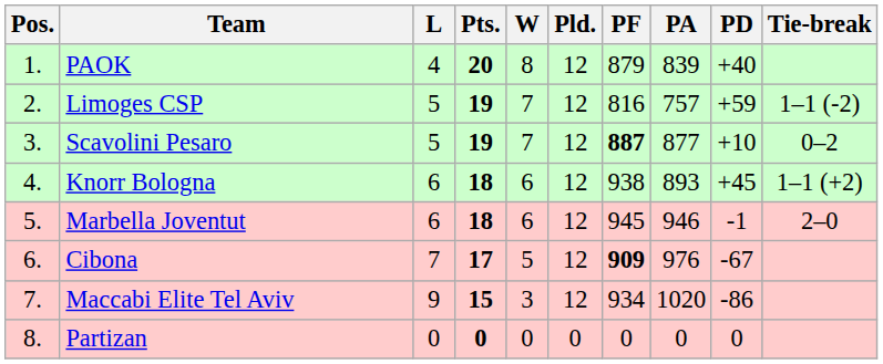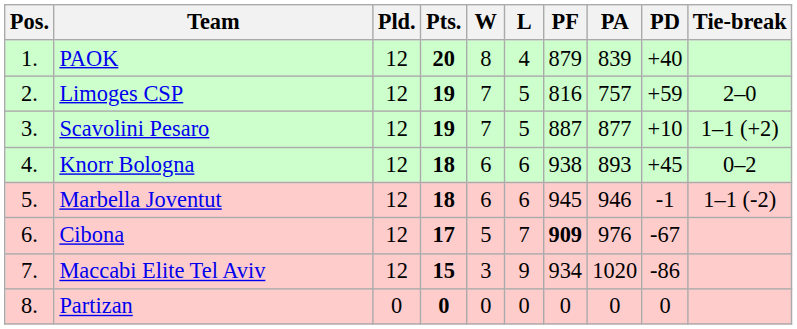columns swapped: Pld. <-> L
Limoges CSP | Tie-break: 1–1 (-2) -> 2–0
Scavolini Pesaro | PF: bold -> normal
Scavolini Pesaro | Tie-break: 0–2 -> 1–1 (+2)
Knorr Bologna | Tie-break: 1–1 (+2) -> 0–2
Marbella Joventut | Tie-break: 2–0 -> 1–1 (-2)
